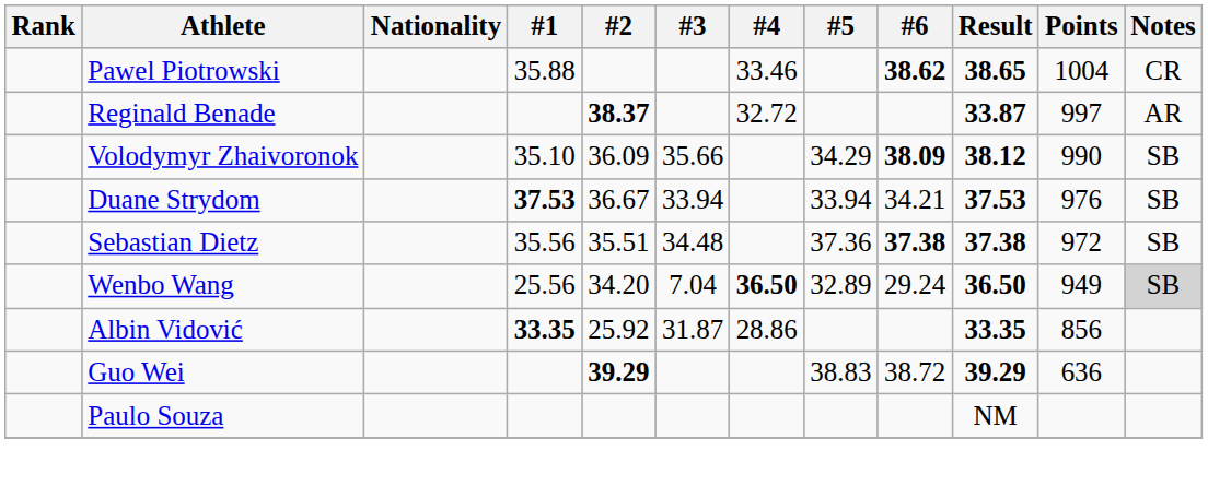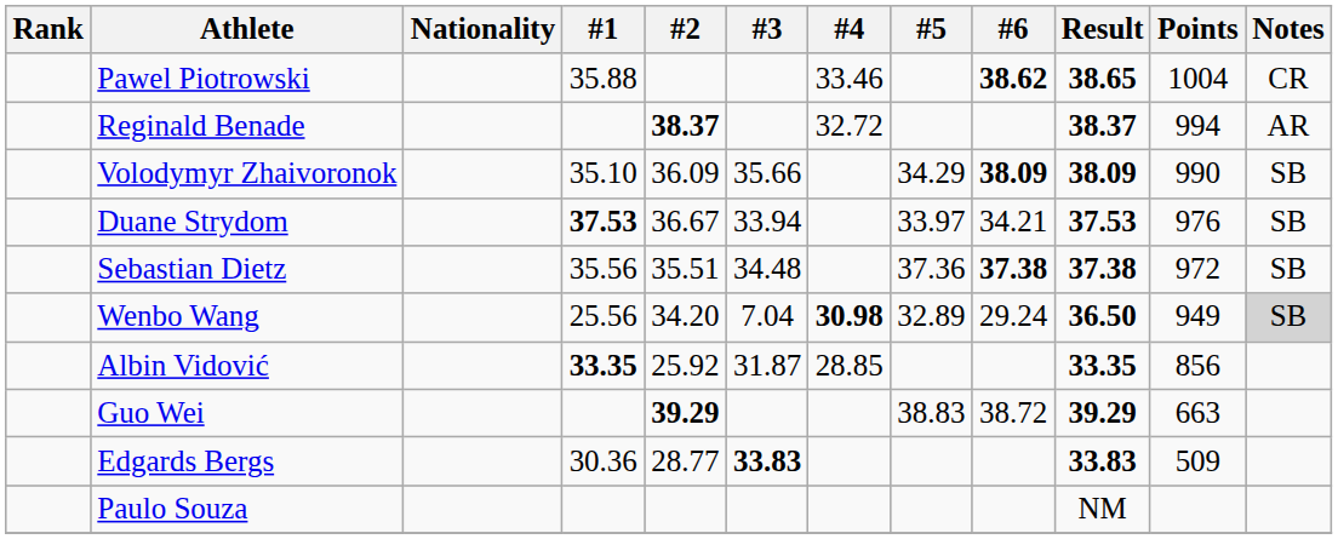Reginald Benade | Result: 33.87 -> 38.37
Reginald Benade | Points: 997 -> 994
Volodymyr Zhaivoronok | Result: 38.12 -> 38.09
Duane Strydom | #5: 33.94 -> 33.97
Wenbo Wang | #4: 36.50 -> 30.98
Albin Vidović | #4: 28.86 -> 28.85
Guo Wei | Points: 636 -> 663
+ row: Edgards Bergs | 30.36 | 28.77 | 33.83 | 33.83 | 509
